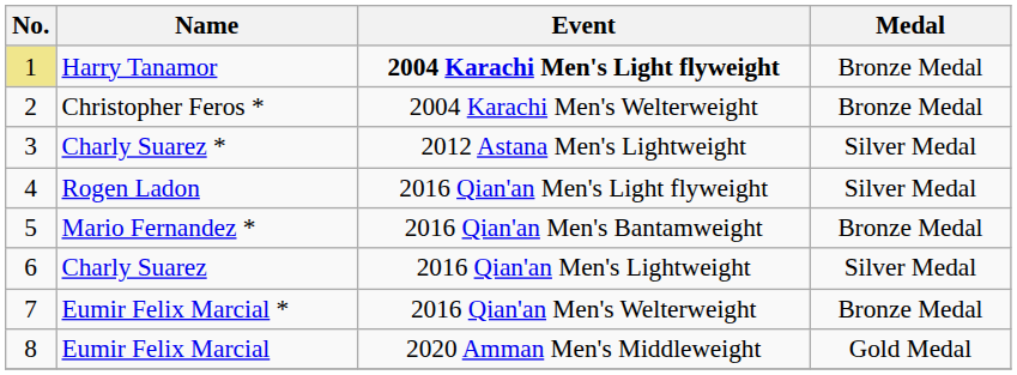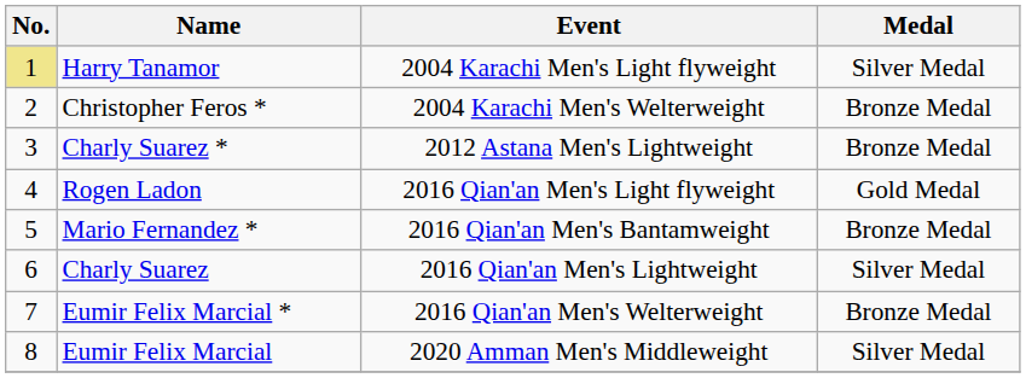Harry Tanamor | Event: bold -> normal
Harry Tanamor | Medal: Bronze Medal -> Silver Medal
Charly Suarez * | Medal: Silver Medal -> Bronze Medal
Rogen Ladon | Medal: Silver Medal -> Gold Medal
Eumir Felix Marcial | Medal: Gold Medal -> Silver Medal
